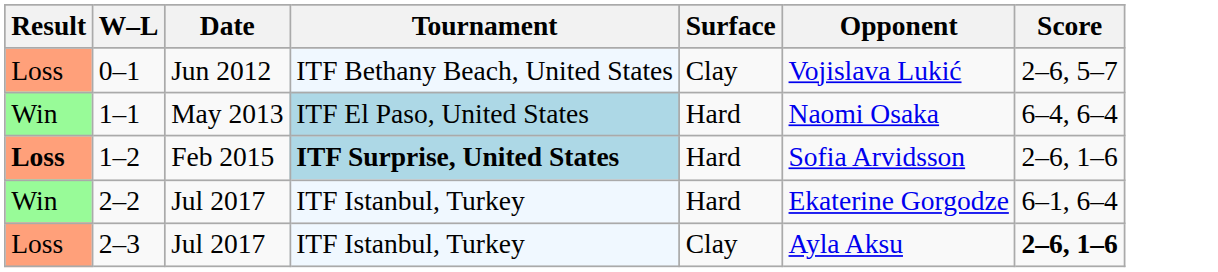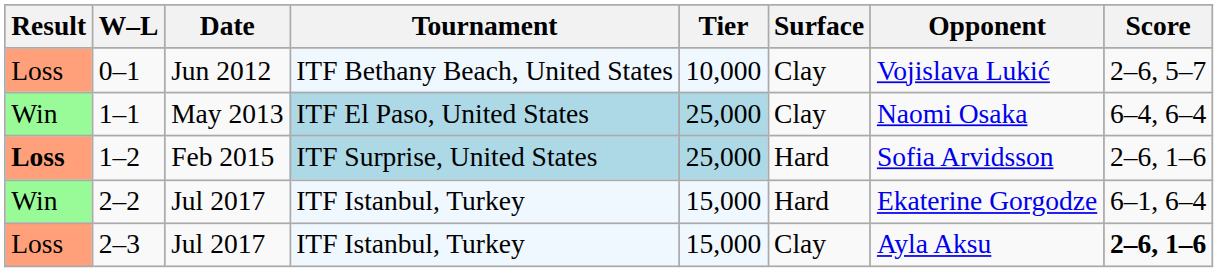+ column: Tier | 10,000 | 25,000 | 25,000 | 15,000 | 15,000
1–1 | Surface: Hard -> Clay
1–2 | Tournament: bold -> normal
